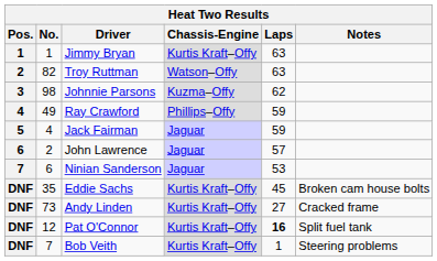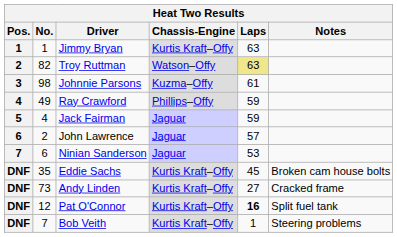Troy Ruttman | Laps: no background -> khaki background
Johnnie Parsons | Laps: 62 -> 61
